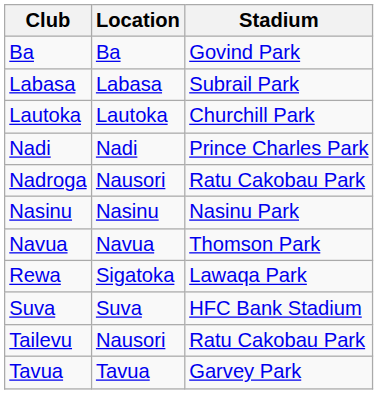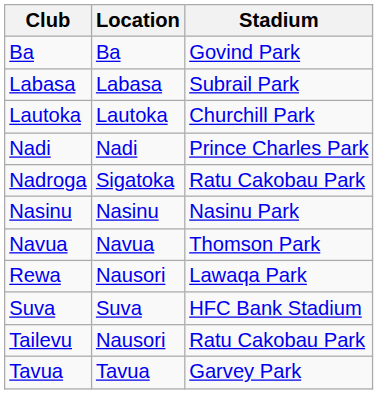Nadroga | Location: Nausori -> Sigatoka
Rewa | Location: Sigatoka -> Nausori
